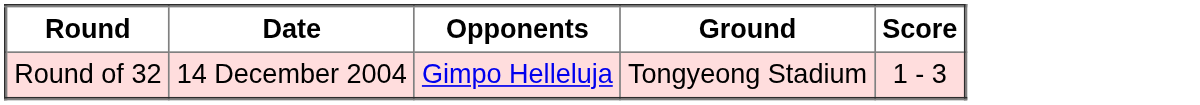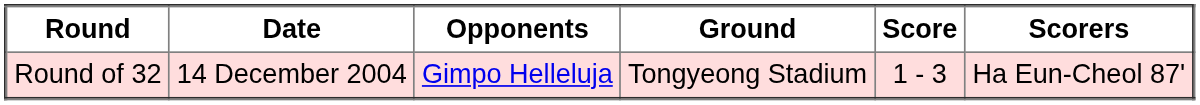+ column: Scorers | Ha Eun-Cheol 87'
